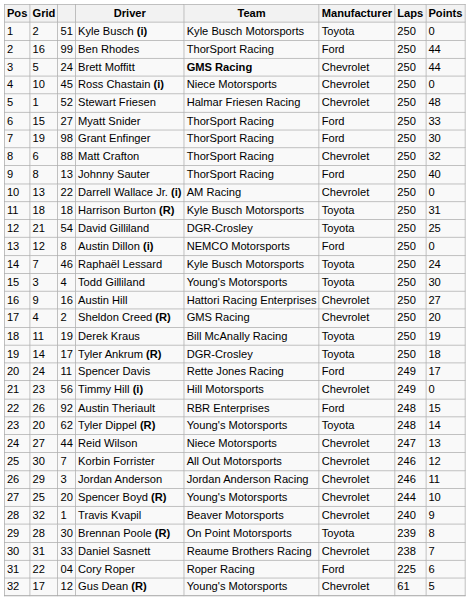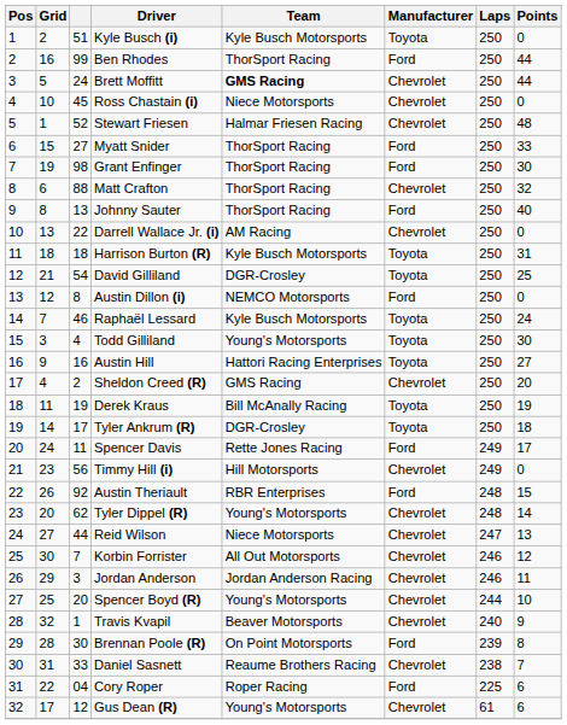Austin Hill | Manufacturer: Chevrolet -> Toyota
Tyler Dippel (R) | Manufacturer: Toyota -> Chevrolet
Brennan Poole (R) | Manufacturer: Toyota -> Ford
Gus Dean (R) | Points: 5 -> 6
